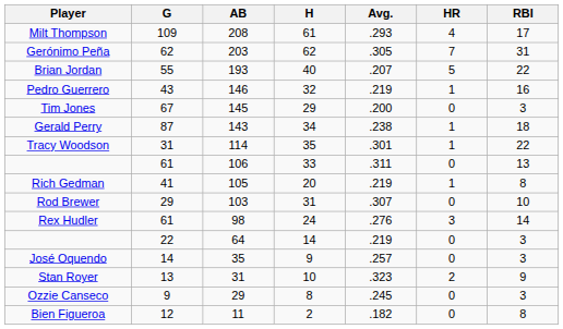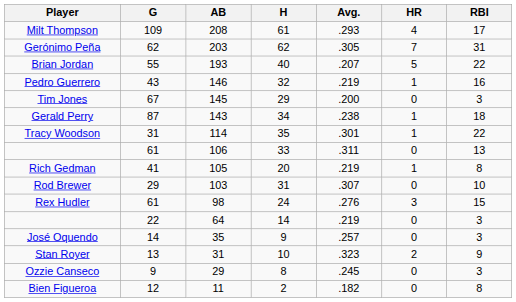Rex Hudler | RBI: 14 -> 15
